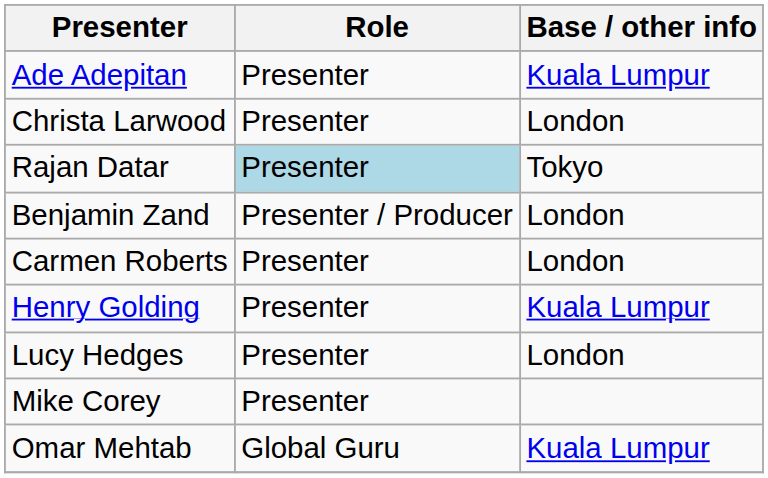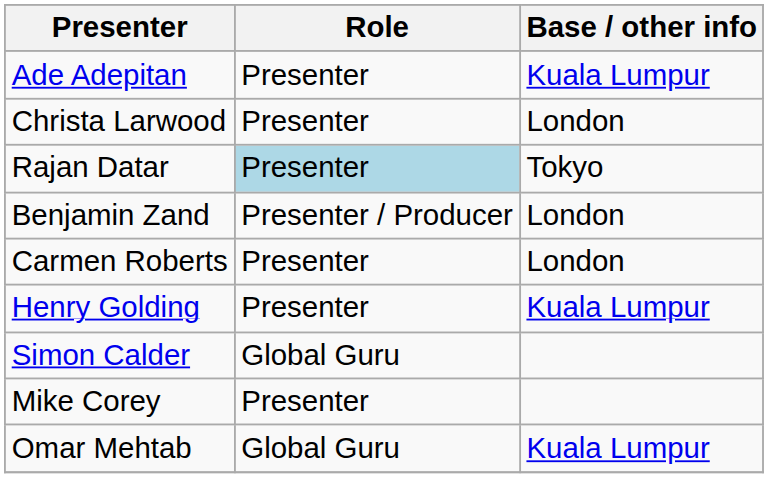+ row: Simon Calder | Global Guru
- row: Lucy Hedges | Presenter | London
